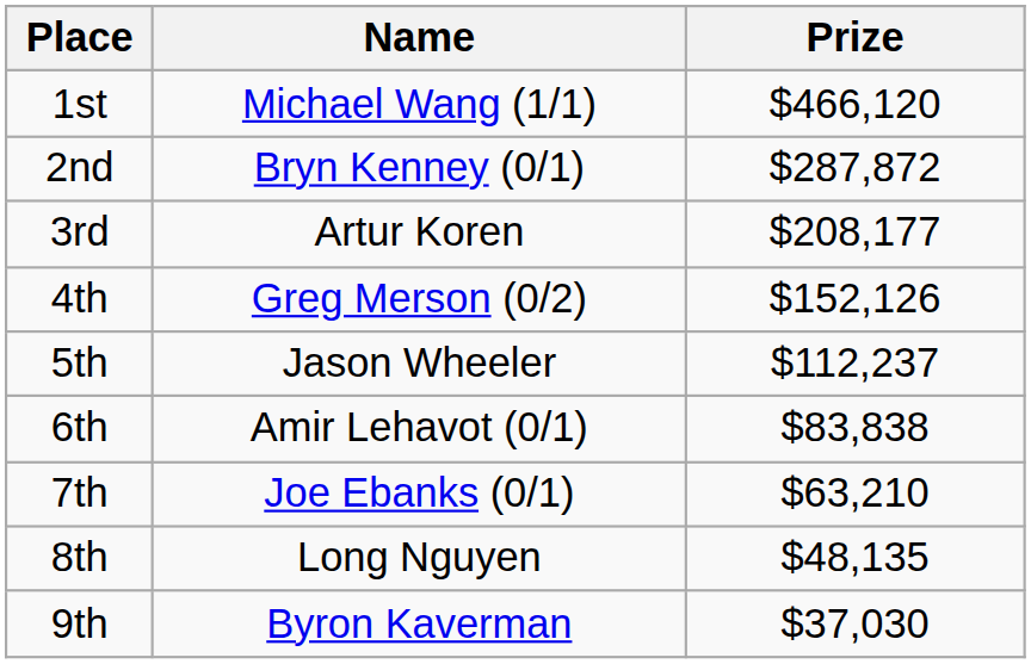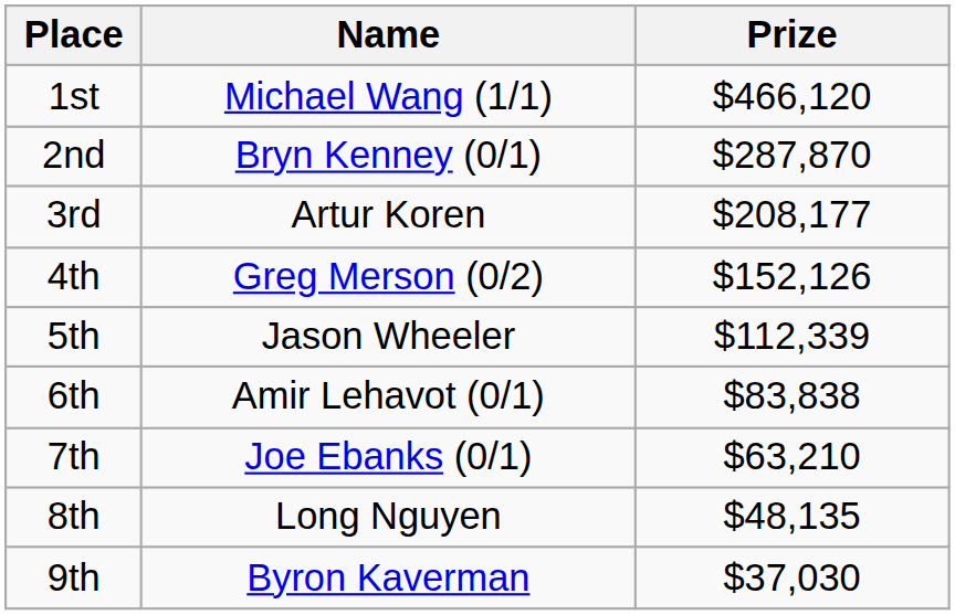2nd | Prize: $287,872 -> $287,870
5th | Prize: $112,237 -> $112,339
